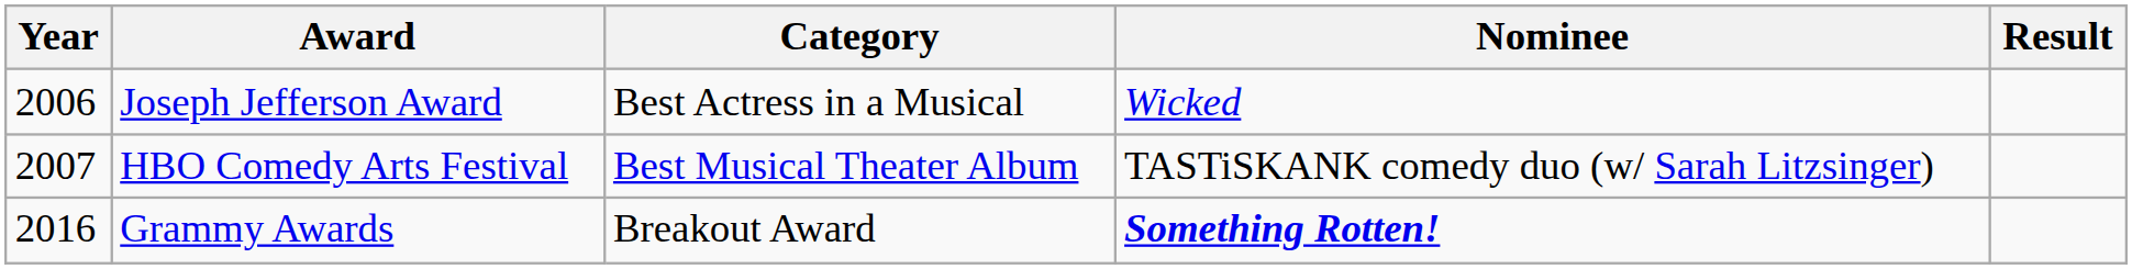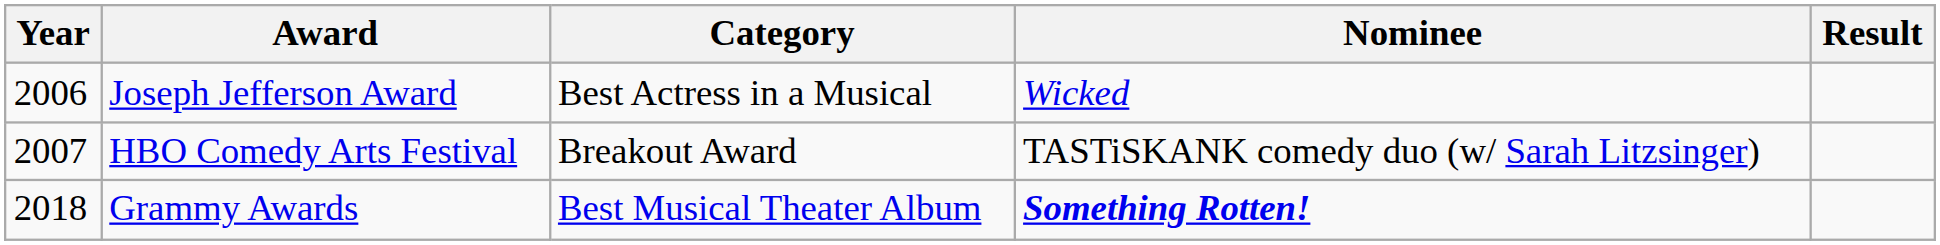HBO Comedy Arts Festival | Category: Best Musical Theater Album -> Breakout Award
Grammy Awards | Year: 2016 -> 2018
Grammy Awards | Category: Breakout Award -> Best Musical Theater Album
